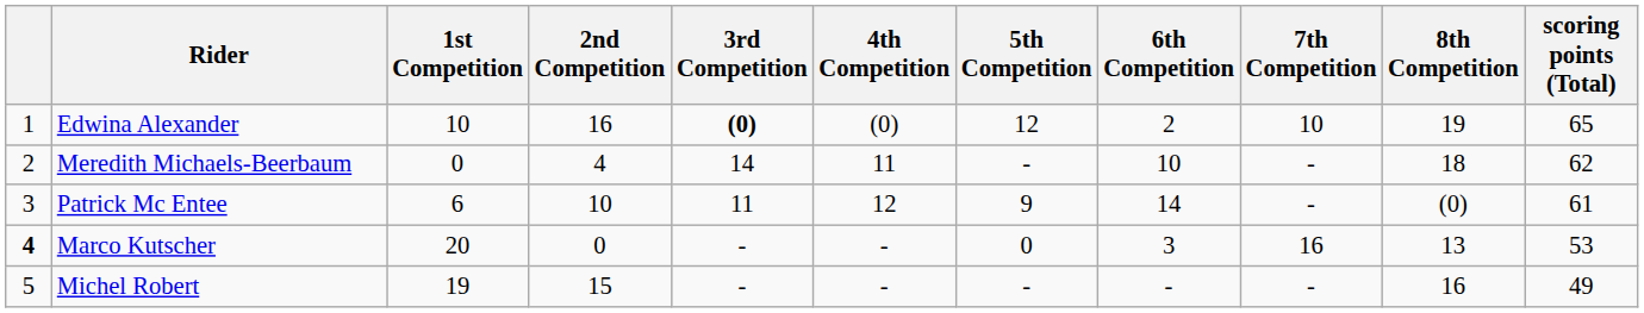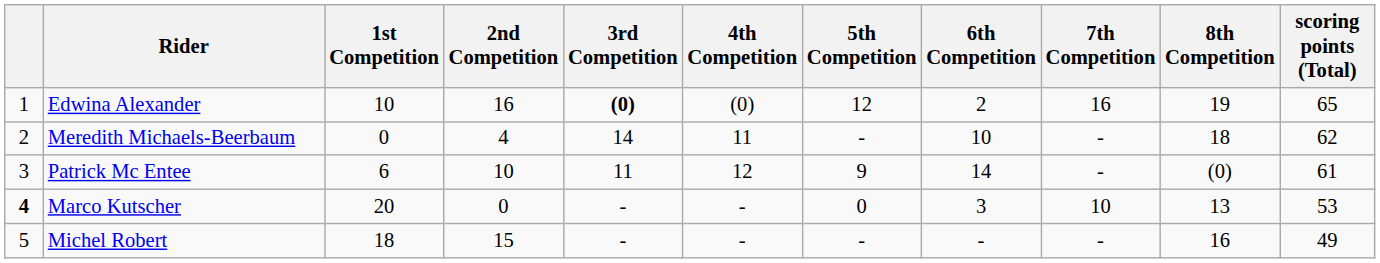Edwina Alexander | 7th Competition: 10 -> 16
Marco Kutscher | 7th Competition: 16 -> 10
Michel Robert | 1st Competition: 19 -> 18
